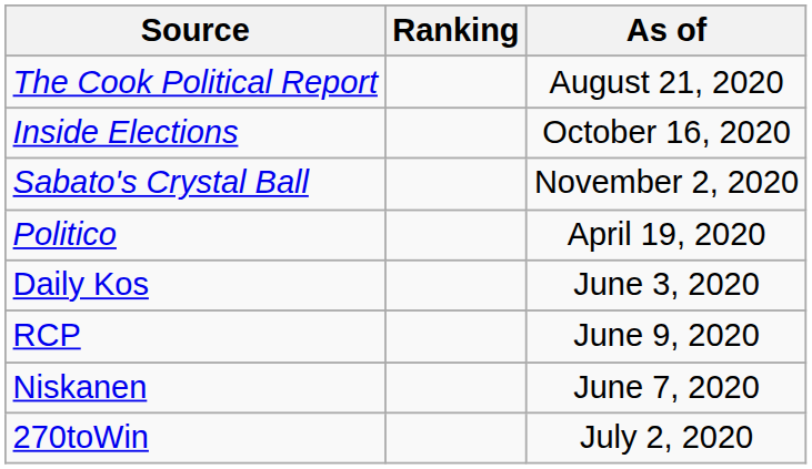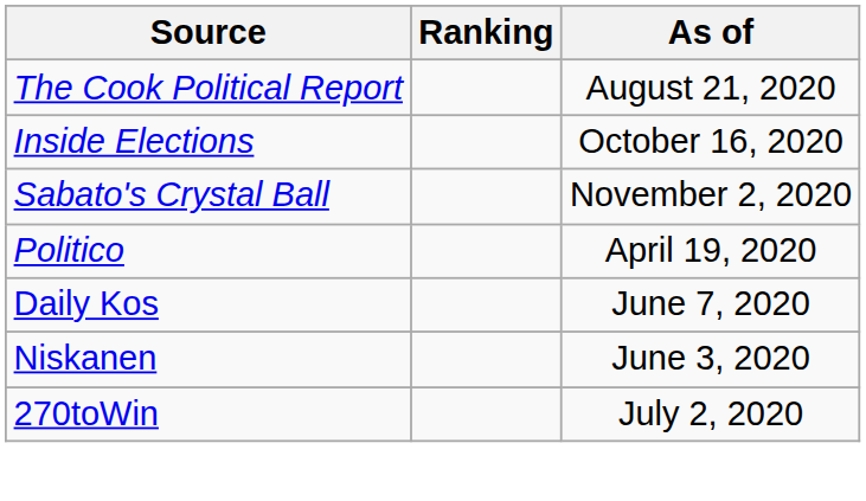Daily Kos | As of: June 3, 2020 -> June 7, 2020
- row: RCP | June 9, 2020
Niskanen | As of: June 7, 2020 -> June 3, 2020
